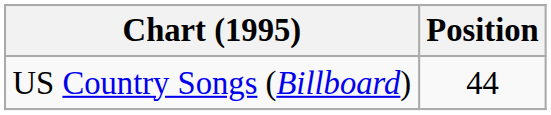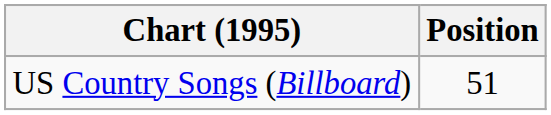US Country Songs (Billboard) | Position: 44 -> 51
